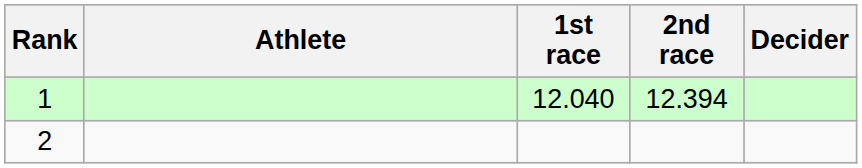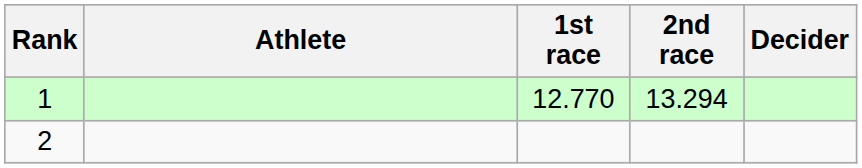1 | 1st race: 12.040 -> 12.770
1 | 2nd race: 12.394 -> 13.294
